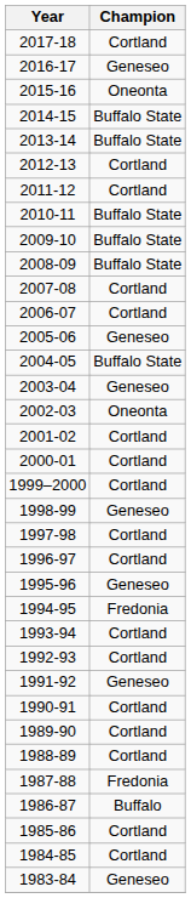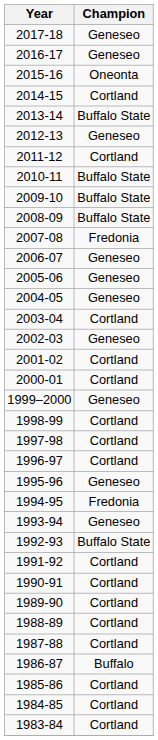2017-18 | Champion: Cortland -> Geneseo
2014-15 | Champion: Buffalo State -> Cortland
2012-13 | Champion: Cortland -> Geneseo
2007-08 | Champion: Cortland -> Fredonia
2006-07 | Champion: Cortland -> Geneseo
2004-05 | Champion: Buffalo State -> Geneseo
2003-04 | Champion: Geneseo -> Cortland
2002-03 | Champion: Oneonta -> Geneseo
1999–2000 | Champion: Cortland -> Geneseo
1998-99 | Champion: Geneseo -> Cortland
1993-94 | Champion: Cortland -> Geneseo
1992-93 | Champion: Cortland -> Buffalo State
1991-92 | Champion: Geneseo -> Cortland
1987-88 | Champion: Fredonia -> Cortland
1983-84 | Champion: Geneseo -> Cortland
